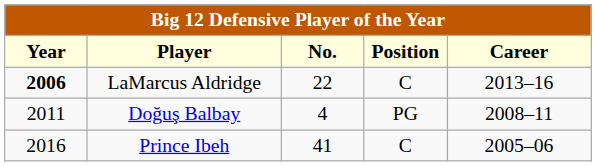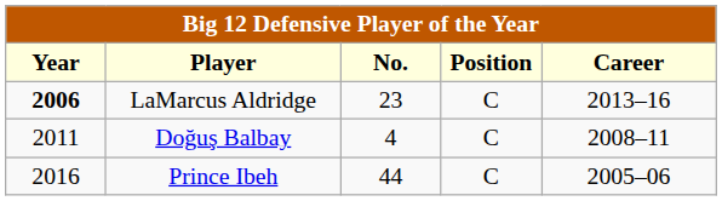LaMarcus Aldridge | No.: 22 -> 23
Doğuş Balbay | Position: PG -> C
Prince Ibeh | No.: 41 -> 44
